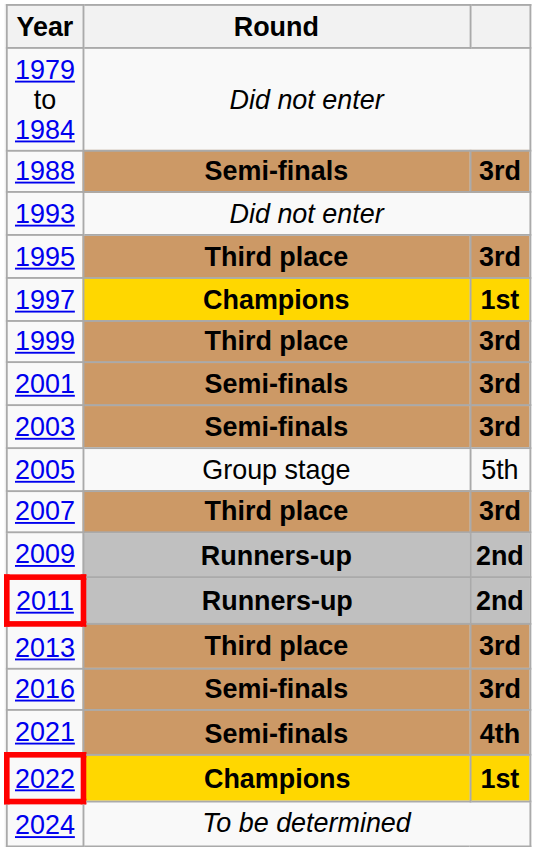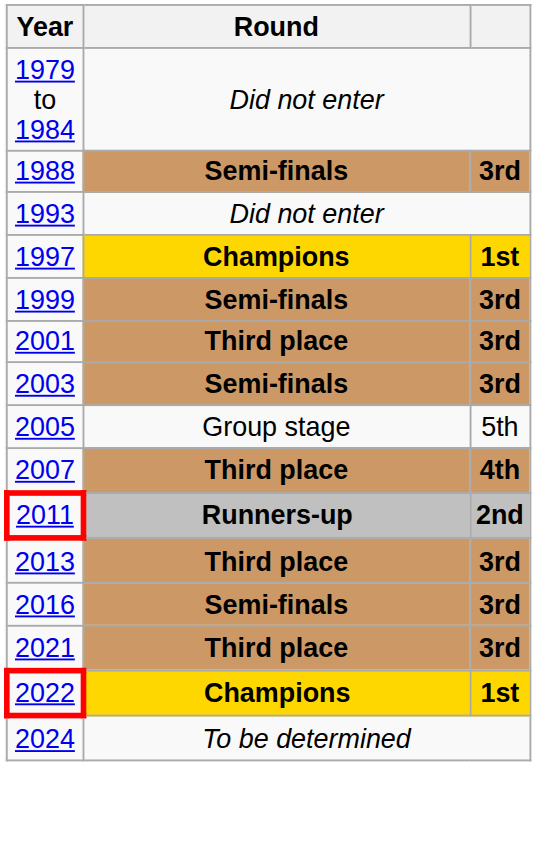- row: 1995 | Third place | 3rd
1999 | Round: Third place -> Semi-finals
2001 | Round: Semi-finals -> Third place
2007 | column 3: 3rd -> 4th
- row: 2009 | Runners-up | 2nd
2021 | Round: Semi-finals -> Third place
2021 | column 3: 4th -> 3rd
